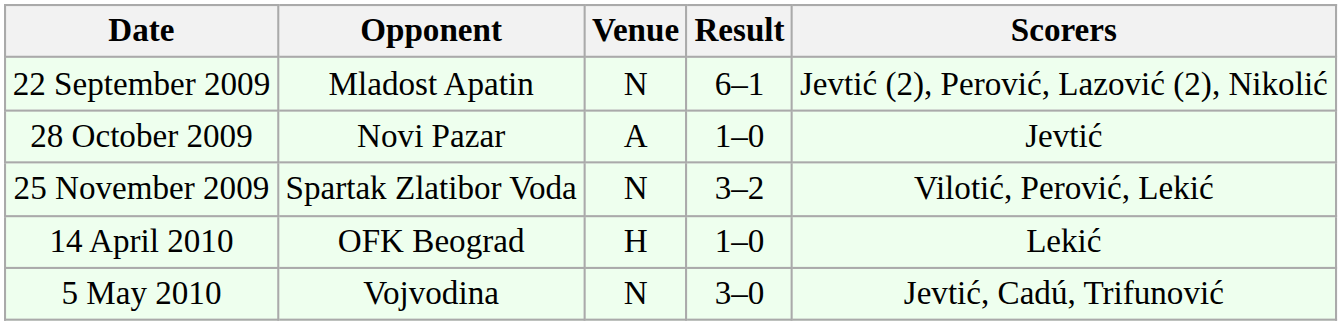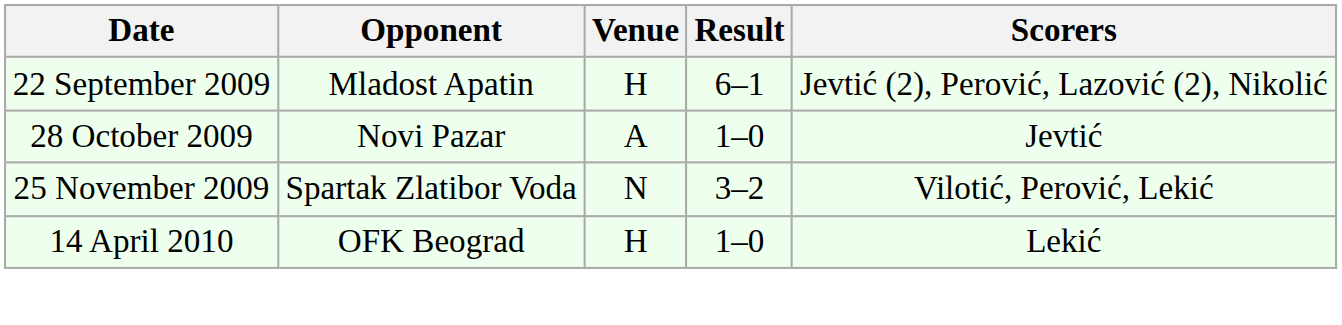22 September 2009 | Venue: N -> H
- row: 5 May 2010 | Vojvodina | N | 3–0 | Jevtić, Cadú, Trifunović
